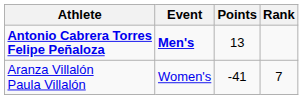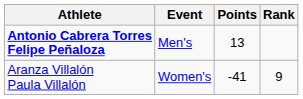Antonio Cabrera Torres Felipe Peñaloza | Event: bold -> normal
Aranza Villalón Paula Villalón | Rank: 7 -> 9
